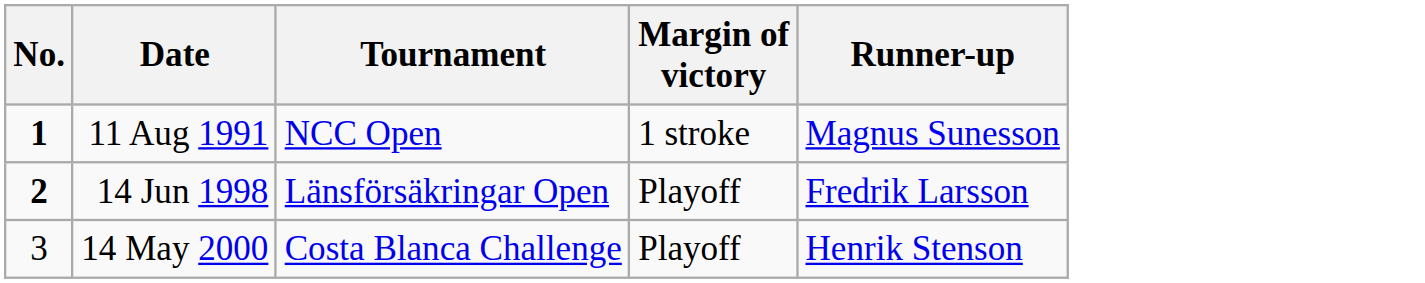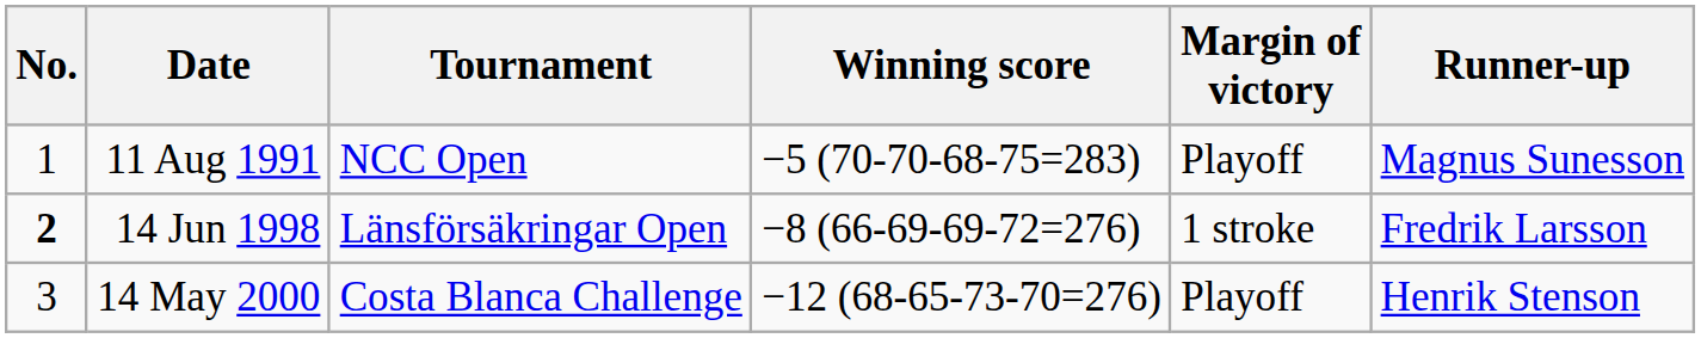+ column: Winning score | −5 (70-70-68-75=283) | −8 (66-69-69-72=276) | −12 (68-65-73-70=276)
11 Aug 1991 | No.: bold -> normal
11 Aug 1991 | Margin of victory: 1 stroke -> Playoff
14 Jun 1998 | Margin of victory: Playoff -> 1 stroke
